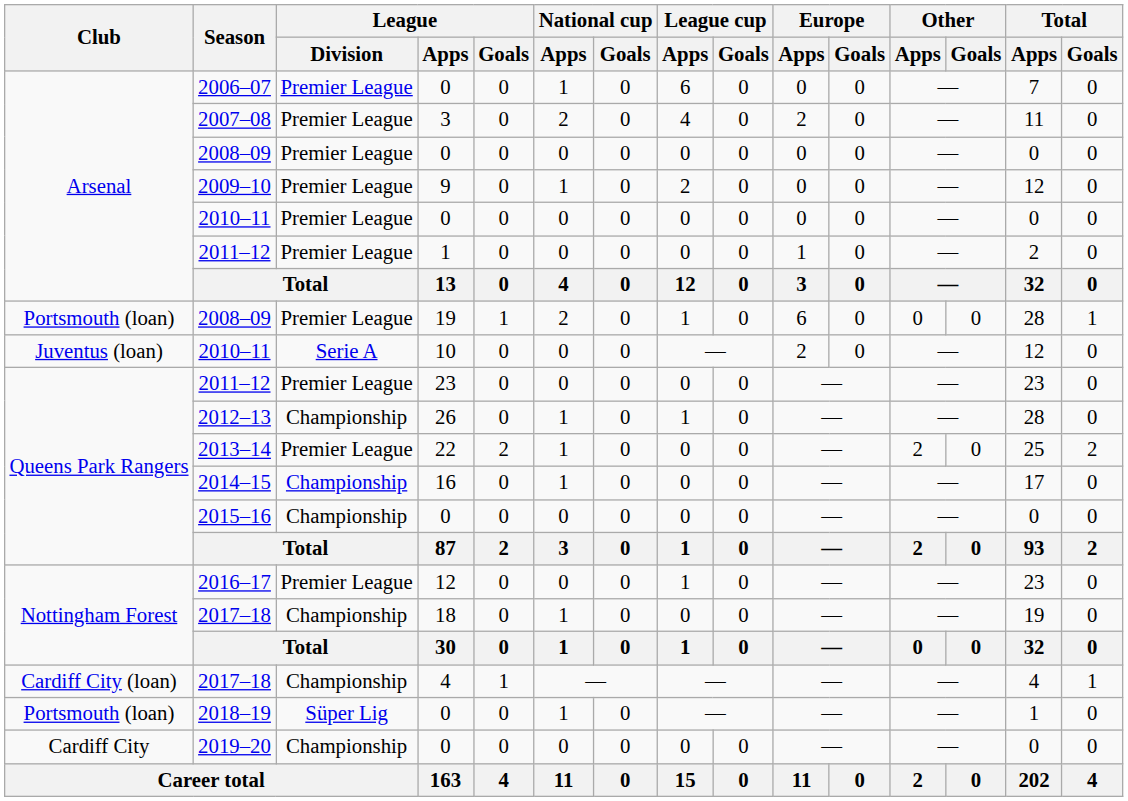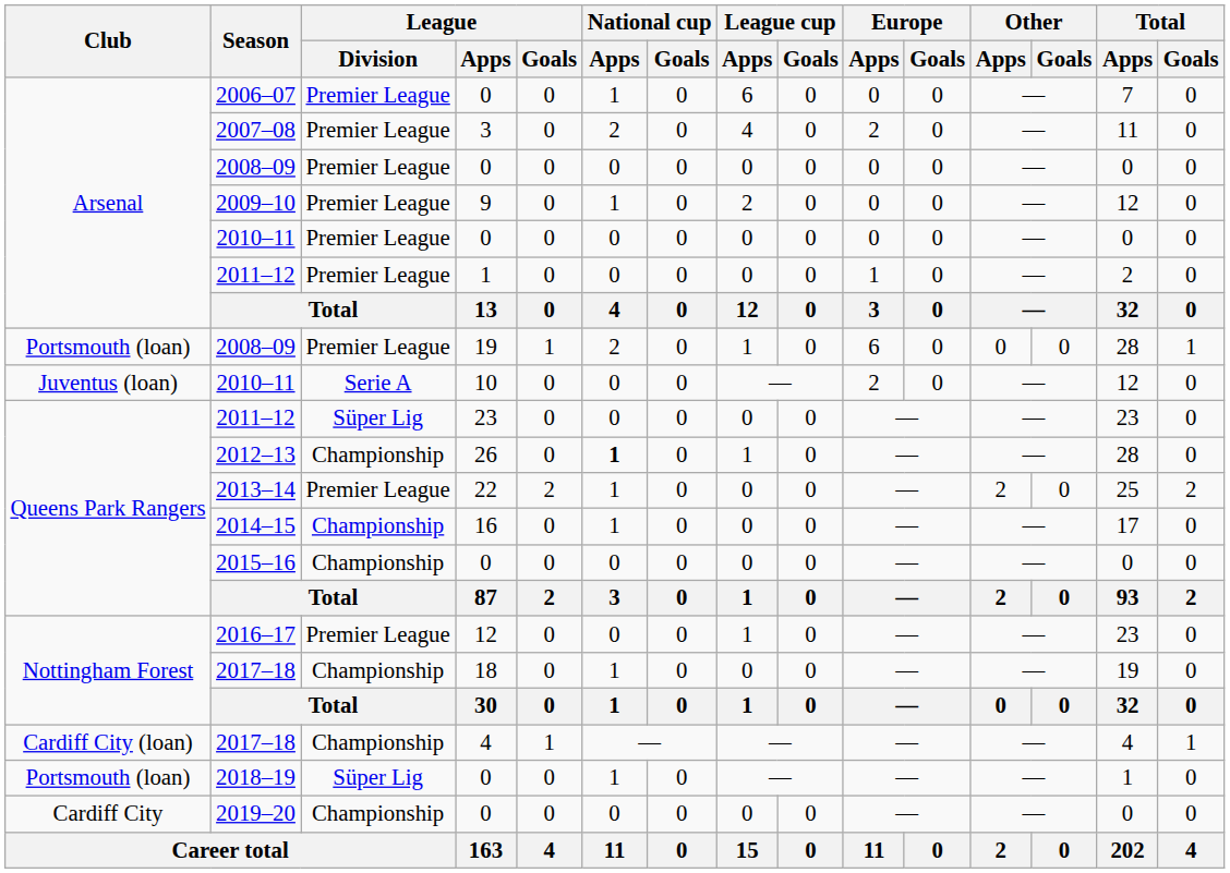2011–12 / 23 | League / Division: Premier League -> Süper Lig
2012–13 | National cup / Apps: normal -> bold
